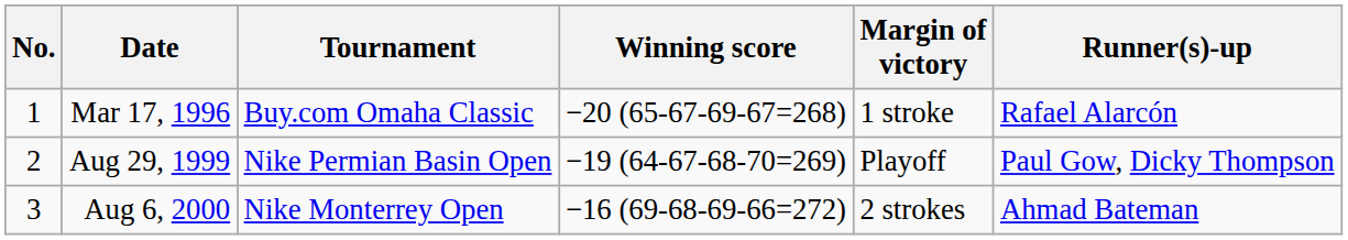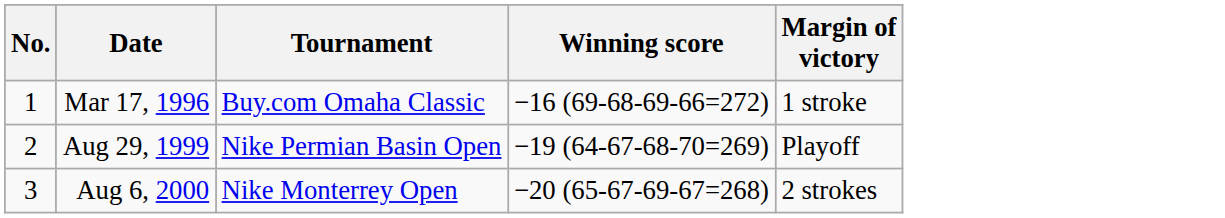- column: Runner(s)-up | Rafael Alarcón | Paul Gow, Dicky Thompson | Ahmad Bateman
Mar 17, 1996 | Winning score: −20 (65-67-69-67=268) -> −16 (69-68-69-66=272)
Aug 6, 2000 | Winning score: −16 (69-68-69-66=272) -> −20 (65-67-69-67=268)
